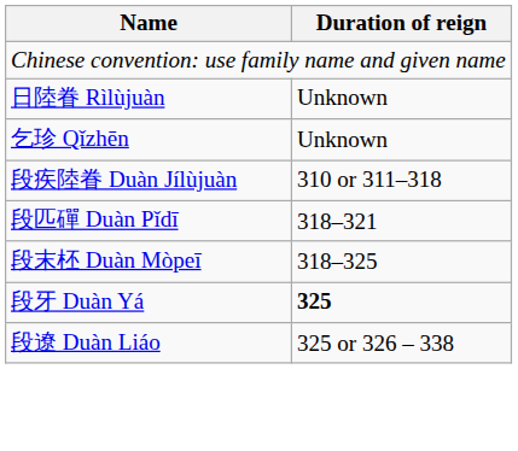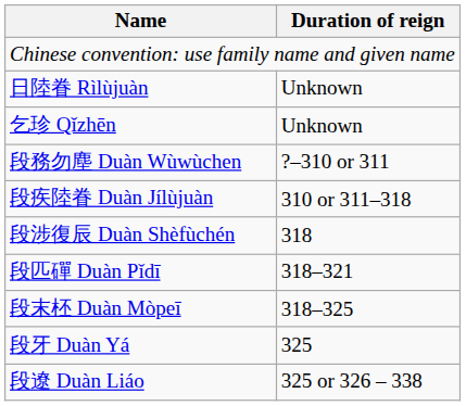+ row: 段務勿塵 Duàn Wùwùchen | ?–310 or 311
+ row: 段涉復辰 Duàn Shèfùchén | 318
段牙 Duàn Yá | Duration of reign: bold -> normal
